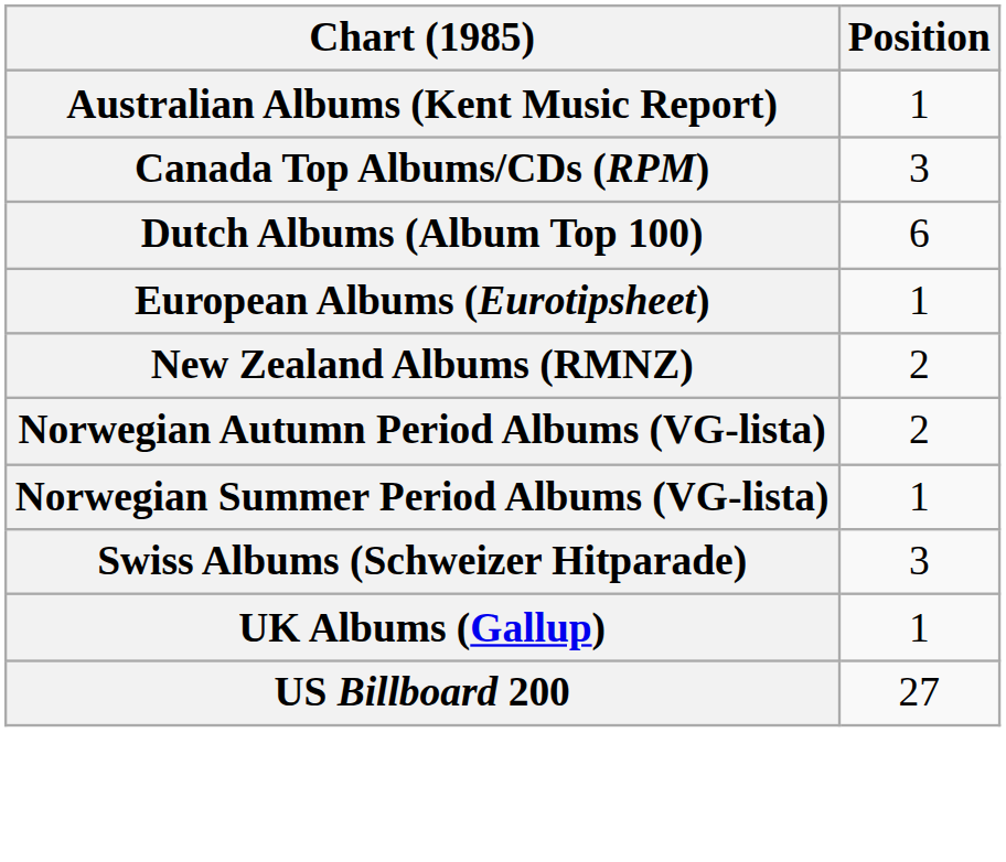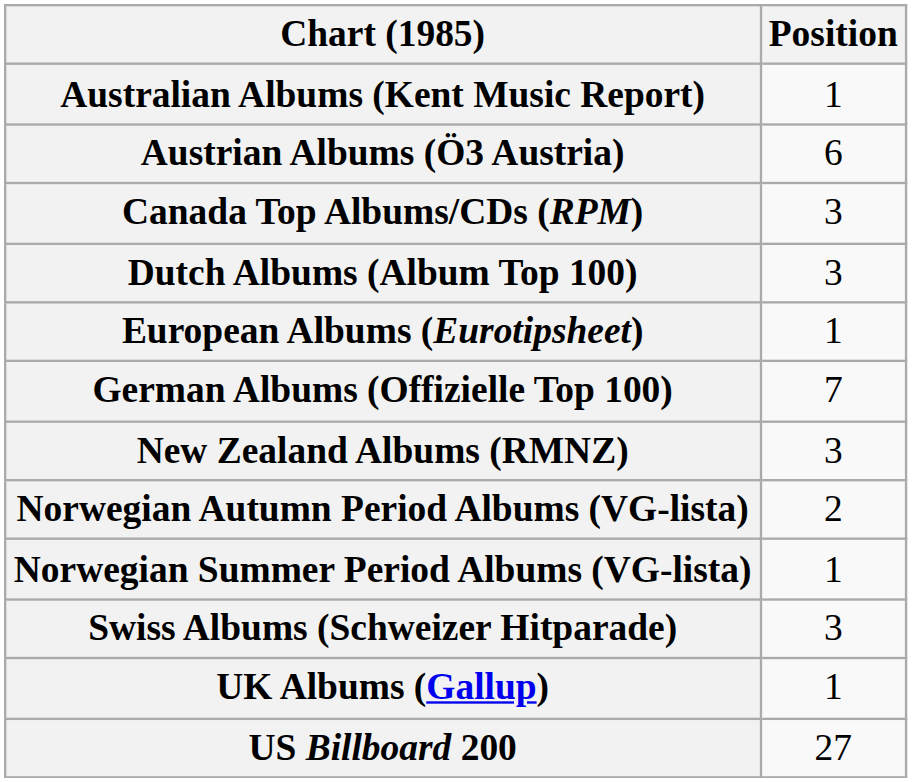+ row: Austrian Albums (Ö3 Austria) | 6
Dutch Albums (Album Top 100) | Position: 6 -> 3
+ row: German Albums (Offizielle Top 100) | 7
New Zealand Albums (RMNZ) | Position: 2 -> 3
